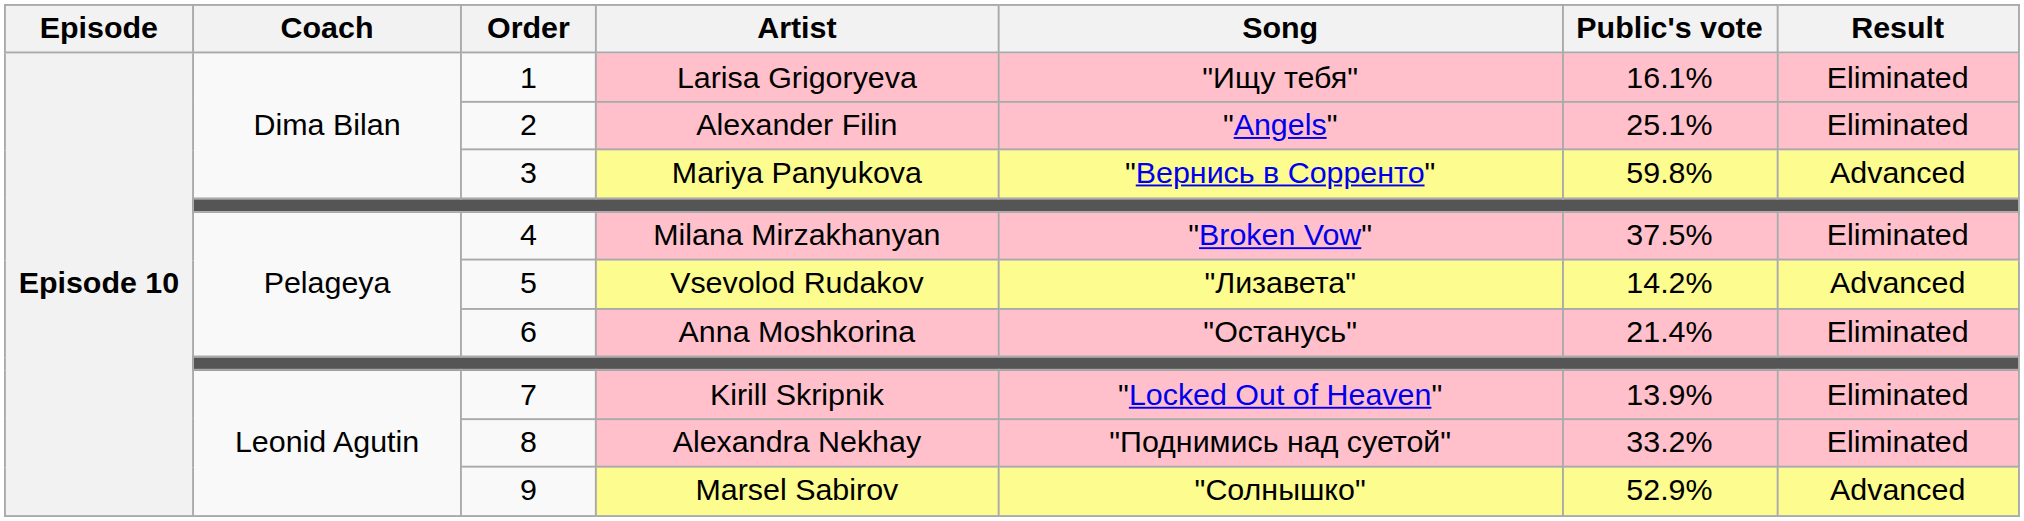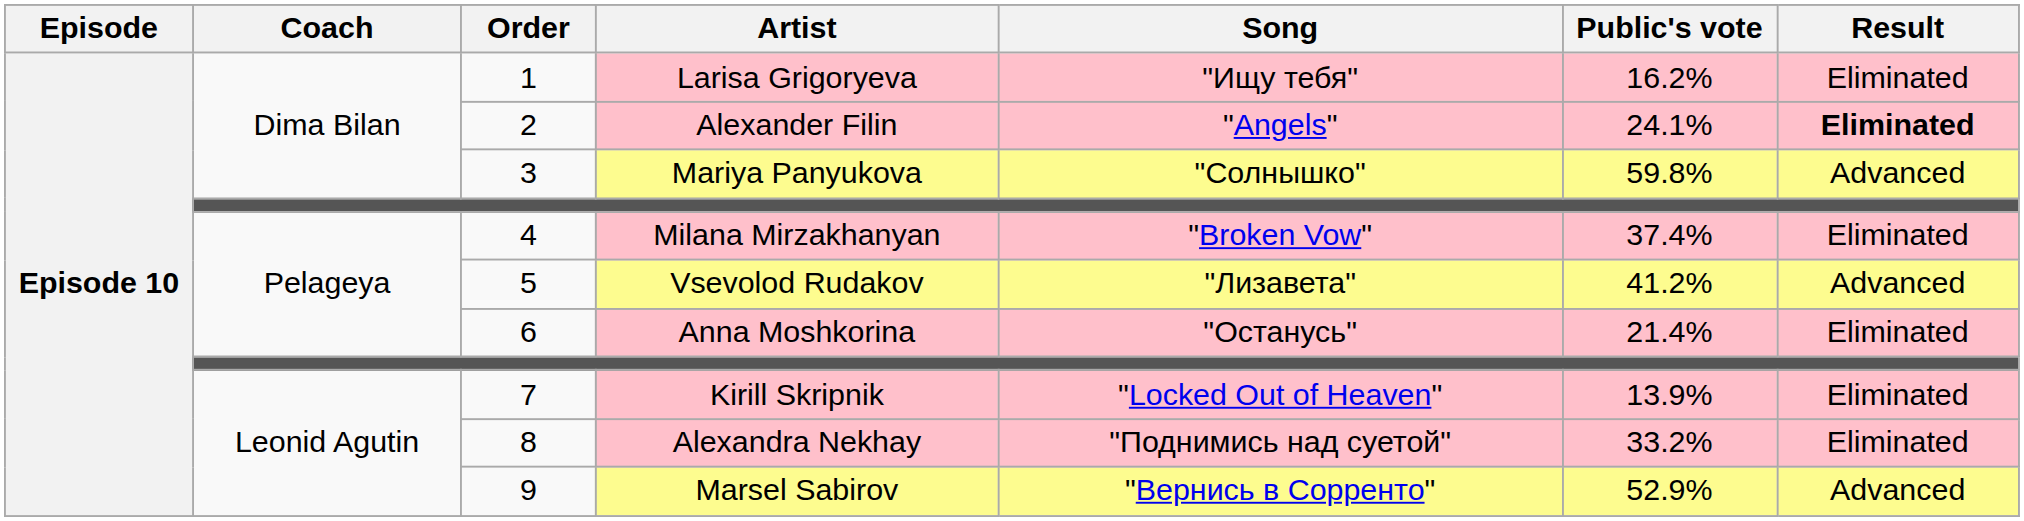Larisa Grigoryeva | Public's vote: 16.1% -> 16.2%
Alexander Filin | Public's vote: 25.1% -> 24.1%
Alexander Filin | Result: normal -> bold
Mariya Panyukova | Song: "Вернись в Сорренто" -> "Солнышко"
Milana Mirzakhanyan | Public's vote: 37.5% -> 37.4%
Vsevolod Rudakov | Public's vote: 14.2% -> 41.2%
Marsel Sabirov | Song: "Солнышко" -> "Вернись в Сорренто"
